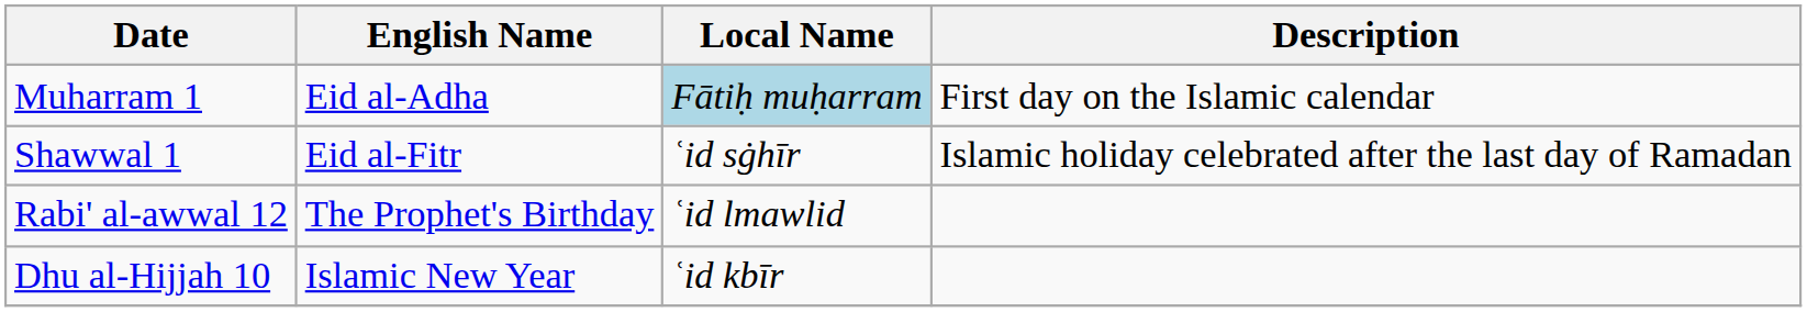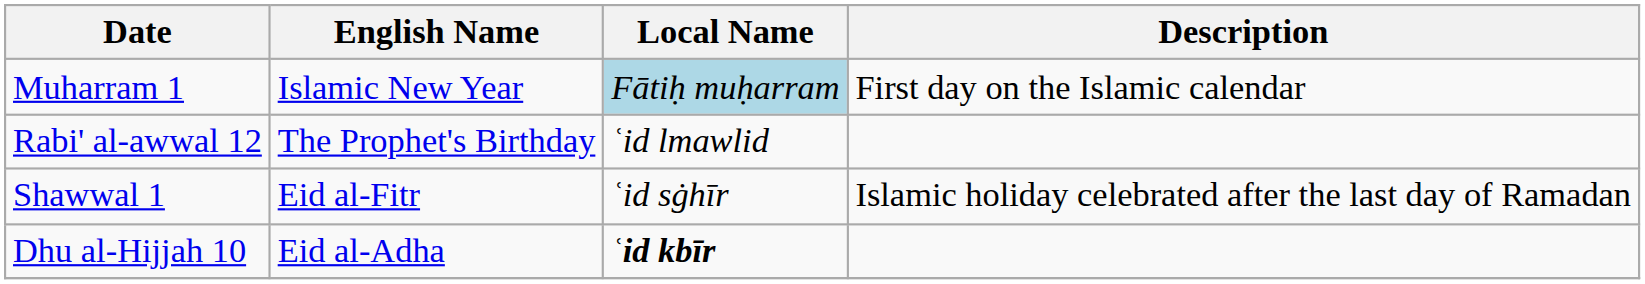Muharram 1 | English Name: Eid al-Adha -> Islamic New Year
rows swapped: Rabi' al-awwal 12 <-> Shawwal 1
Dhu al-Hijjah 10 | English Name: Islamic New Year -> Eid al-Adha
Dhu al-Hijjah 10 | Local Name: normal -> bold
